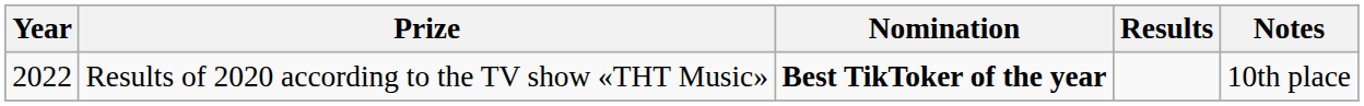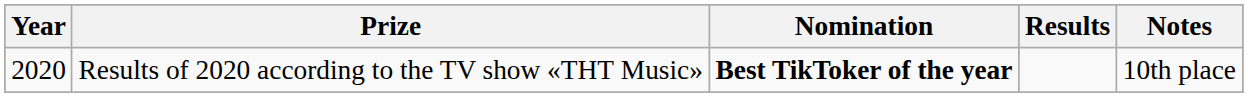Results of 2020 according to the TV show «ТНТ Music» | Year: 2022 -> 2020
